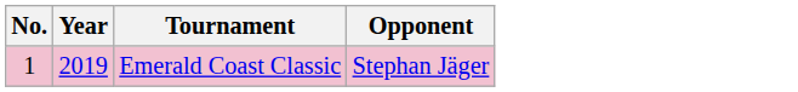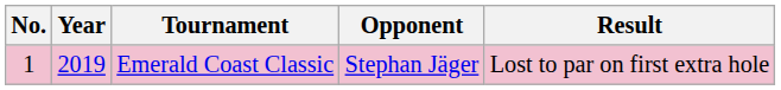+ column: Result | Lost to par on first extra hole
